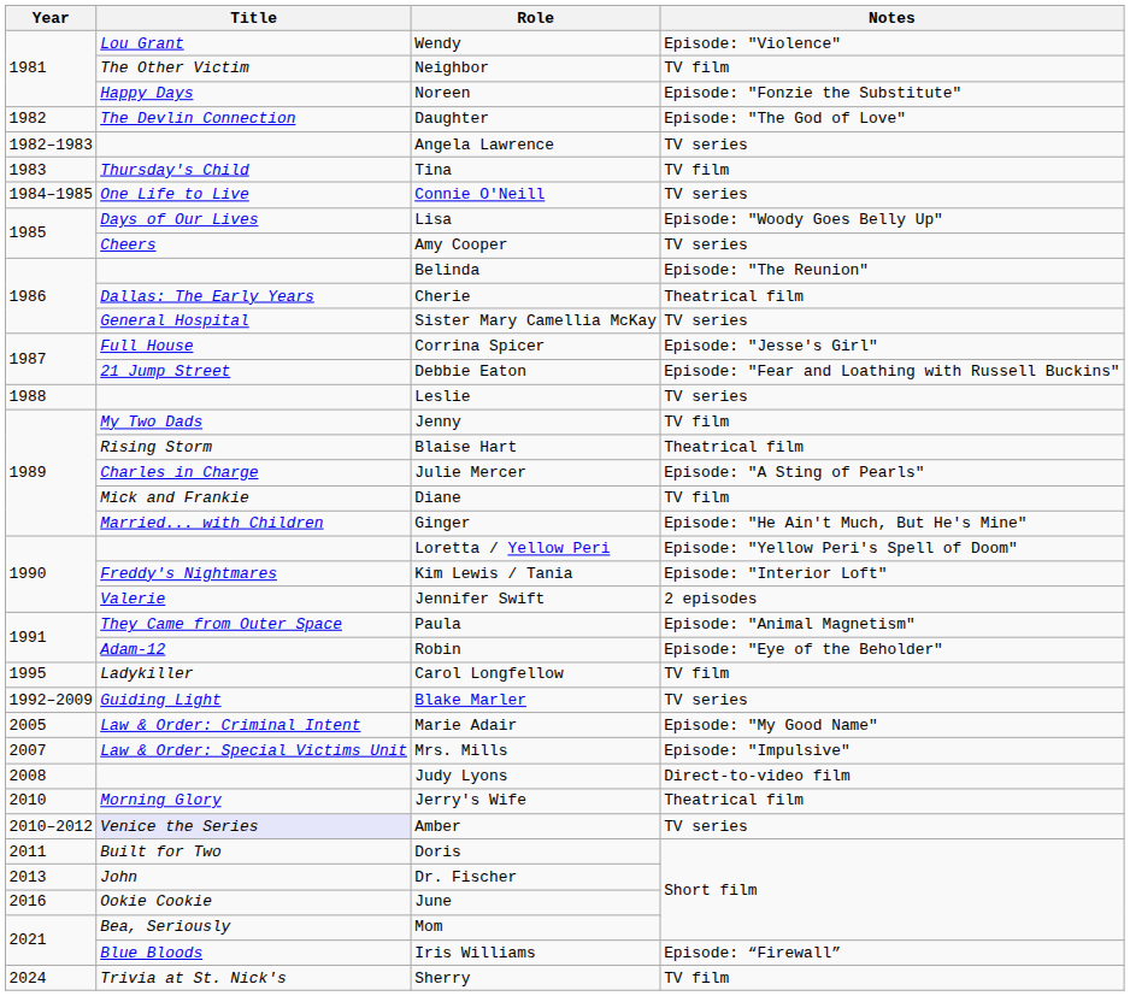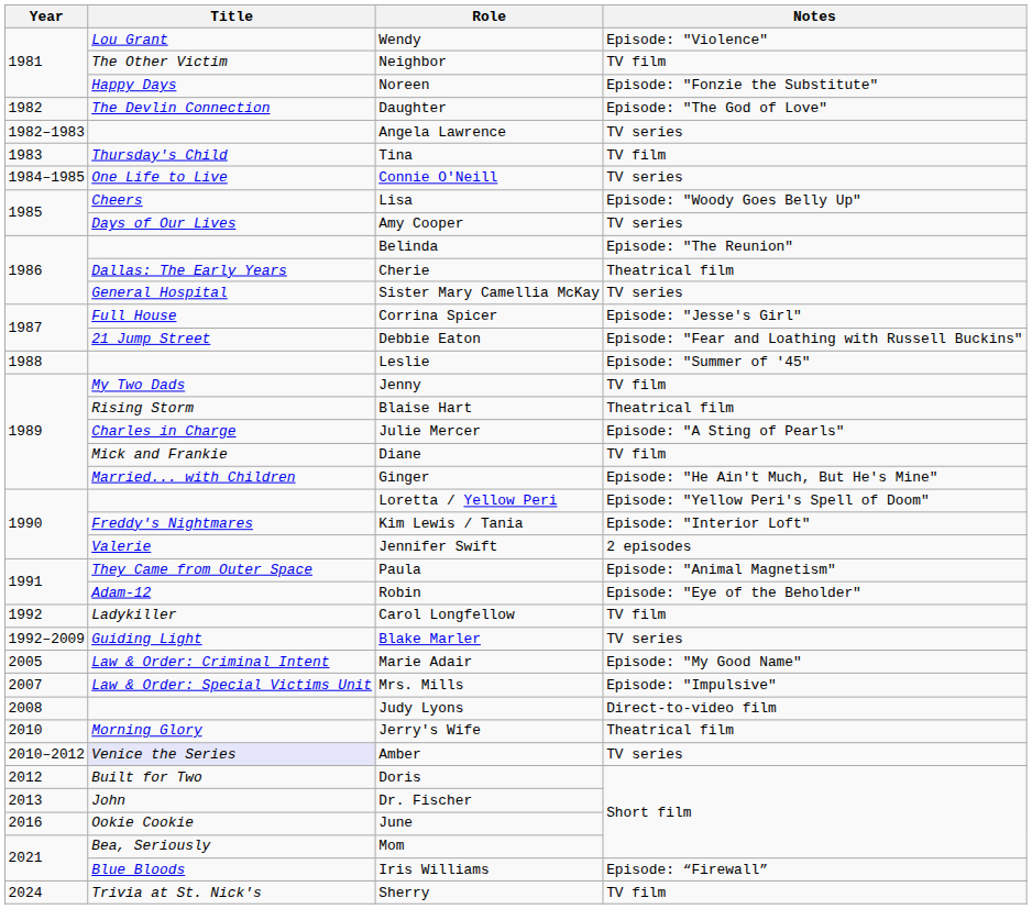Lisa | Title: Days of Our Lives -> Cheers
Amy Cooper | Title: Cheers -> Days of Our Lives
Leslie | Notes: TV series -> Episode: "Summer of '45"
Carol Longfellow | Year: 1995 -> 1992
Doris | Year: 2011 -> 2012
